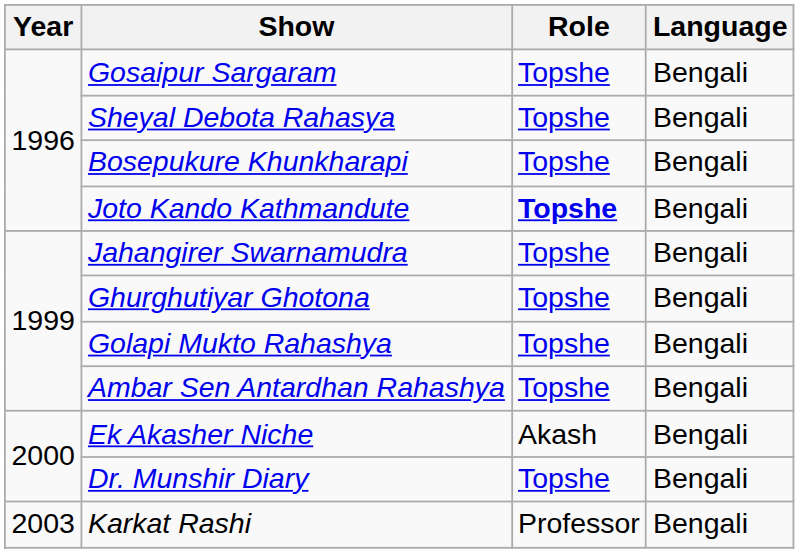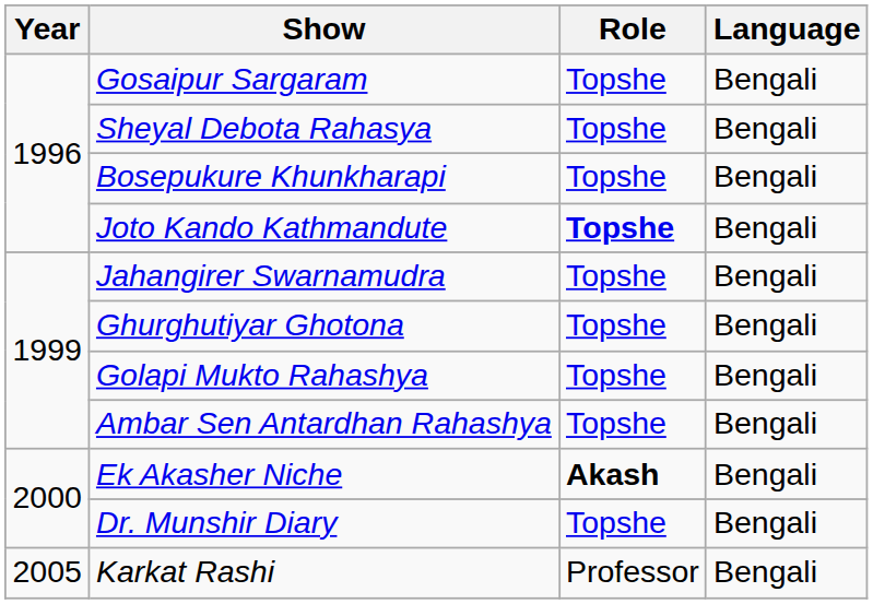Ek Akasher Niche | Role: normal -> bold
Karkat Rashi | Year: 2003 -> 2005
